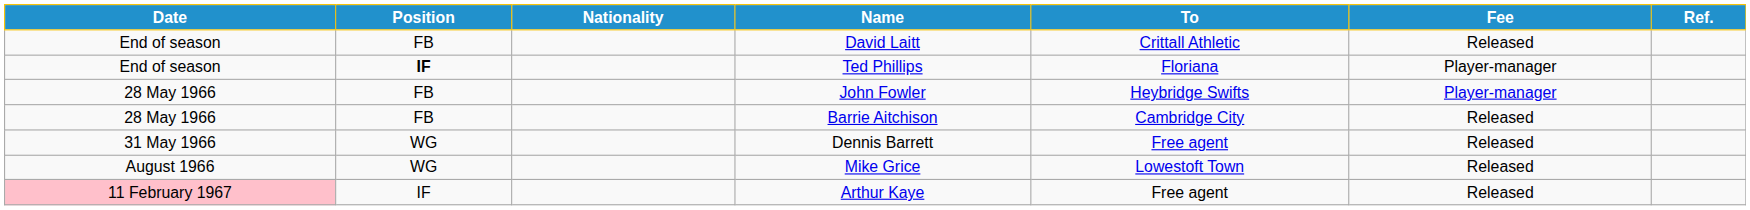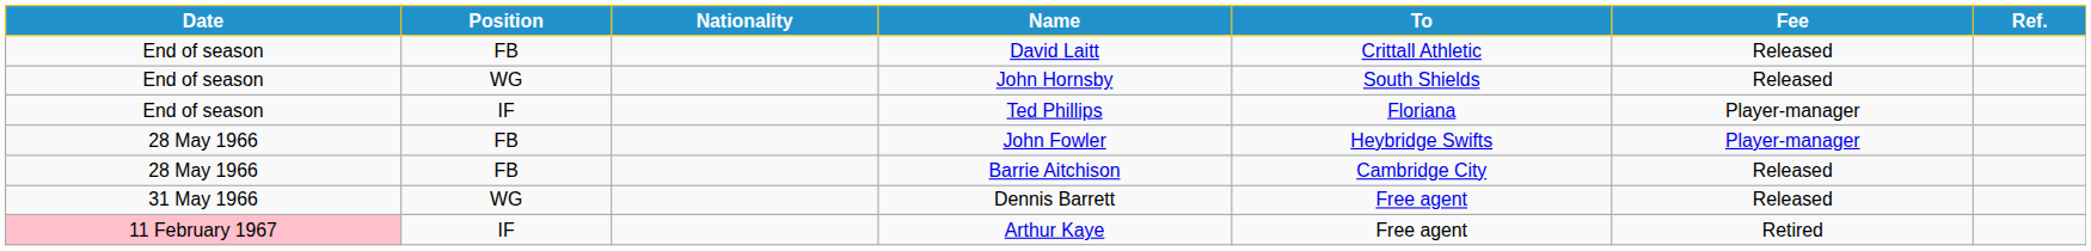+ row: End of season | WG | John Hornsby | South Shields | Released
Ted Phillips | Position: bold -> normal
- row: August 1966 | WG | Mike Grice | Lowestoft Town | Released
Arthur Kaye | Fee: Released -> Retired
